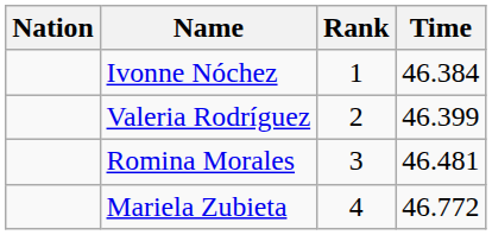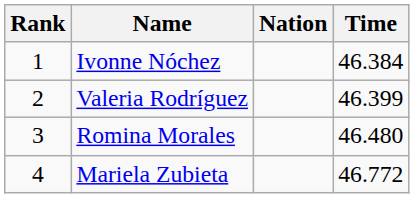columns swapped: Rank <-> Nation
Romina Morales | Time: 46.481 -> 46.480
